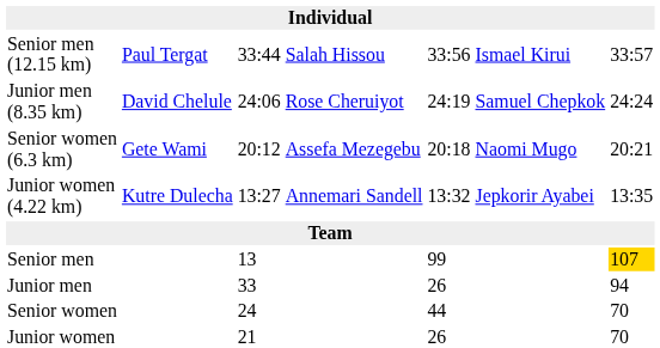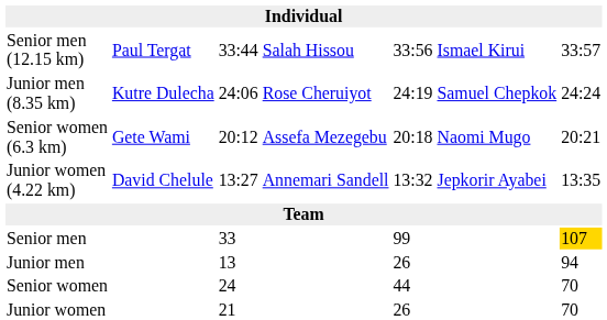Junior men (8.35 km) | column 2: David Chelule -> Kutre Dulecha
Junior women (4.22 km) | column 2: Kutre Dulecha -> David Chelule
Senior men | column 3: 13 -> 33
Junior men | column 3: 33 -> 13
